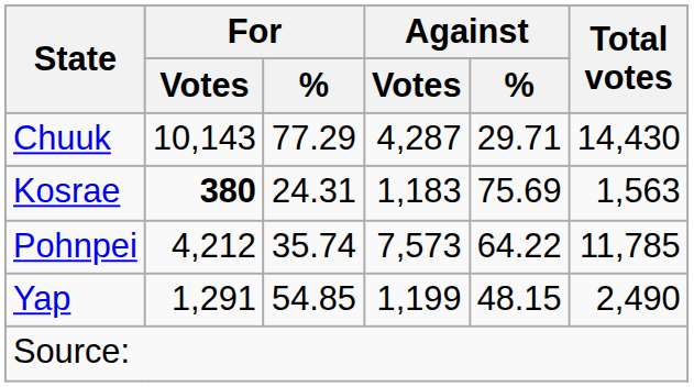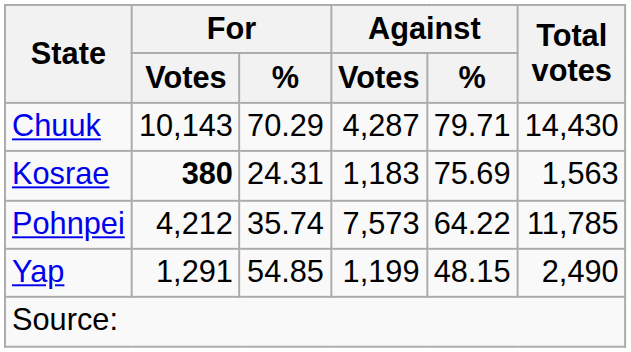Chuuk | For / %: 77.29 -> 70.29
Chuuk | Against / %: 29.71 -> 79.71
